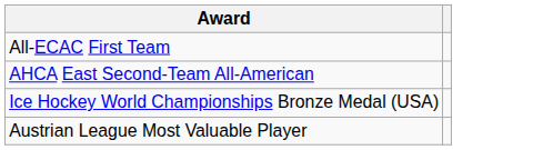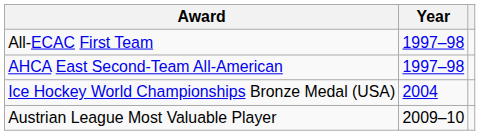+ column: Year | 1997–98 | 1997–98 | 2004 | 2009–10
